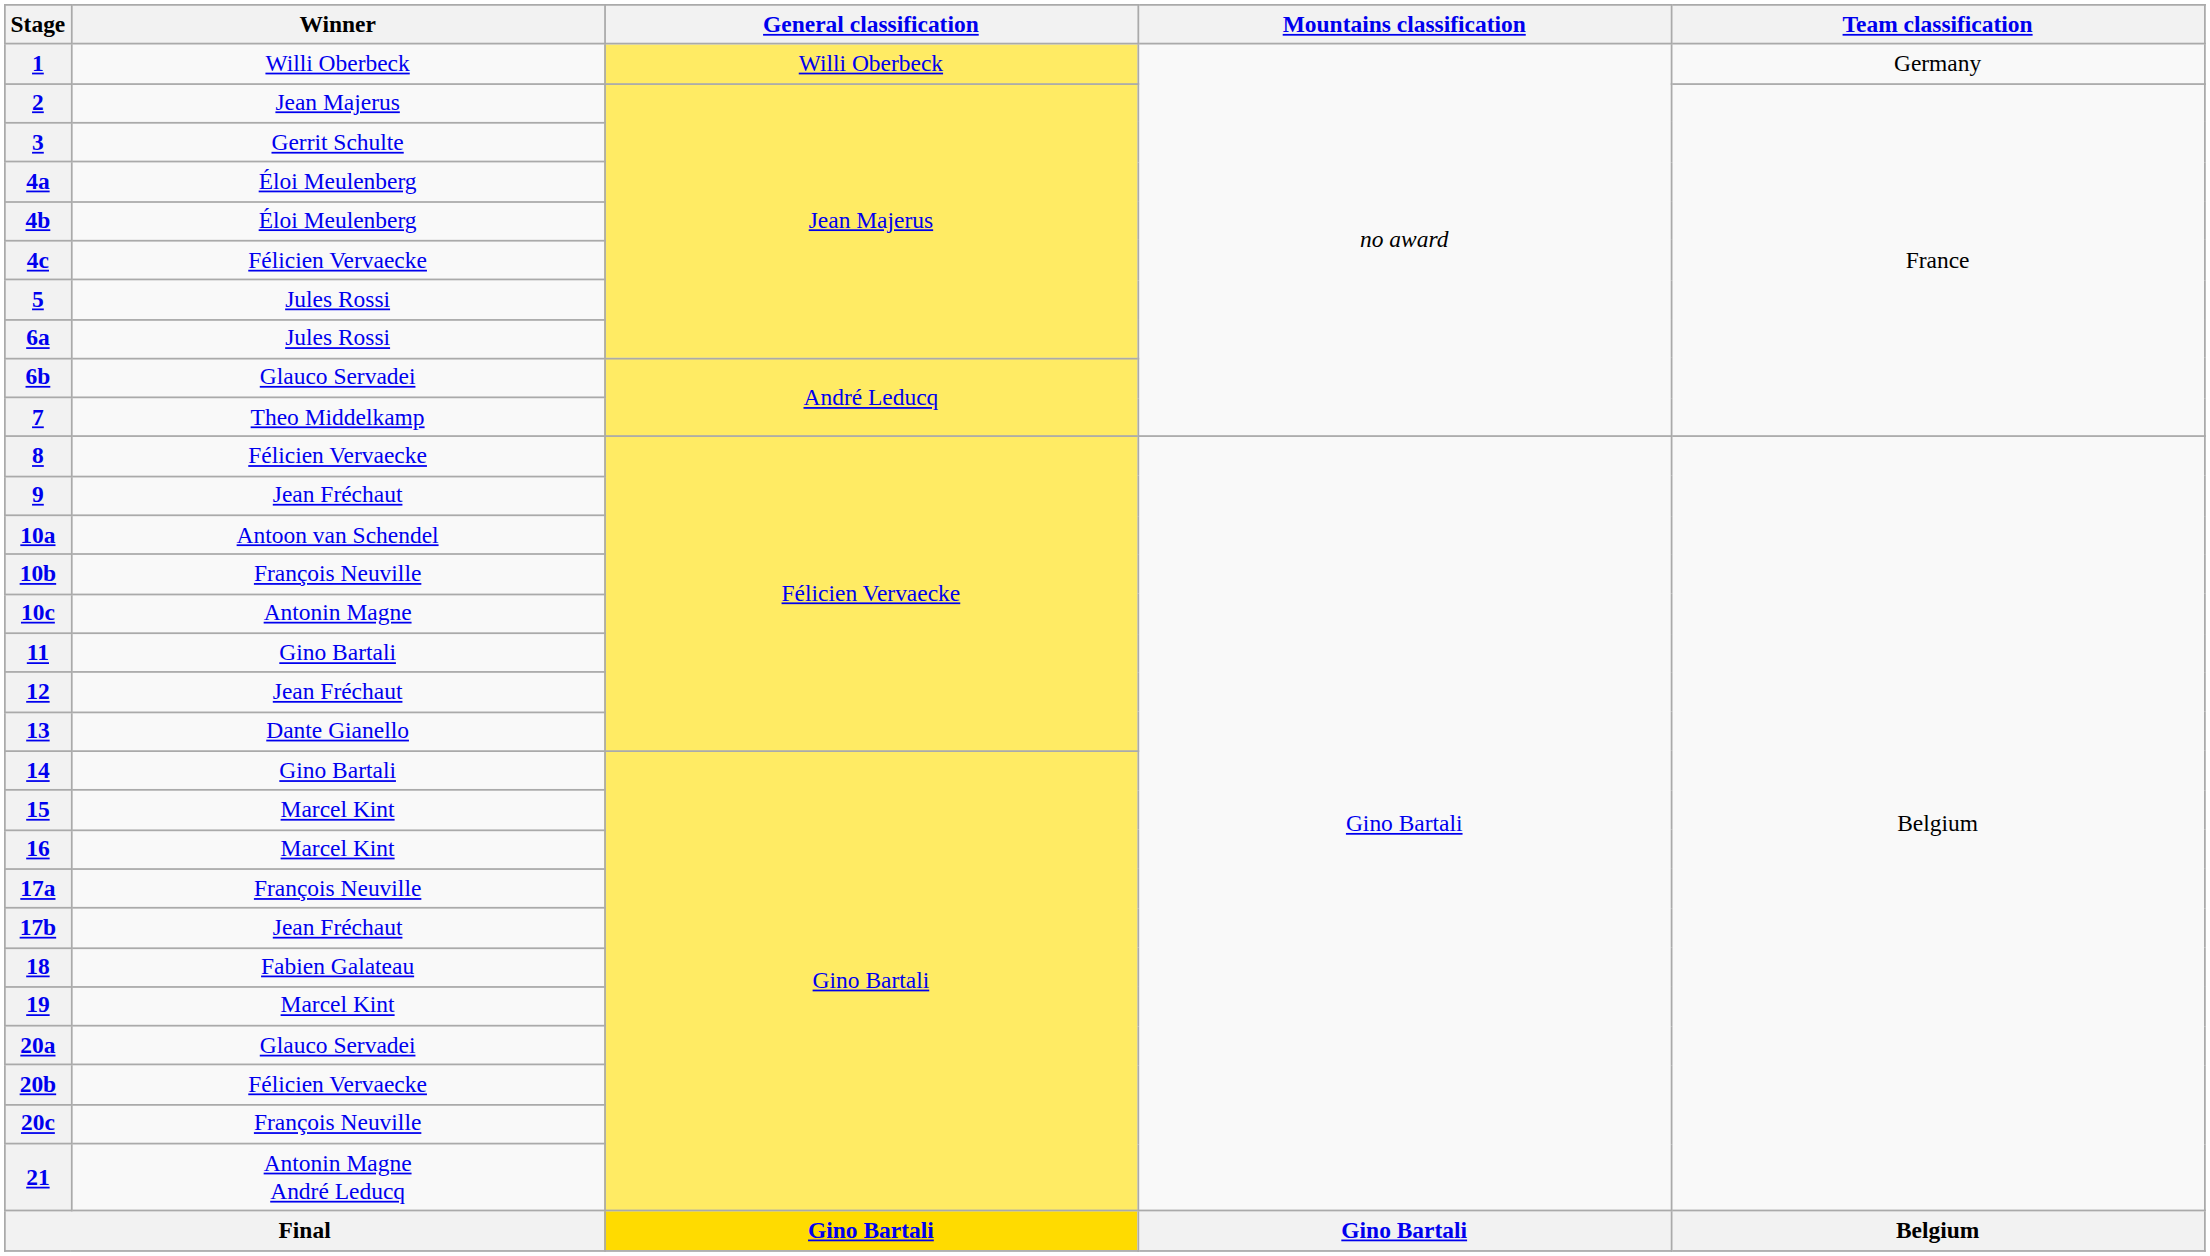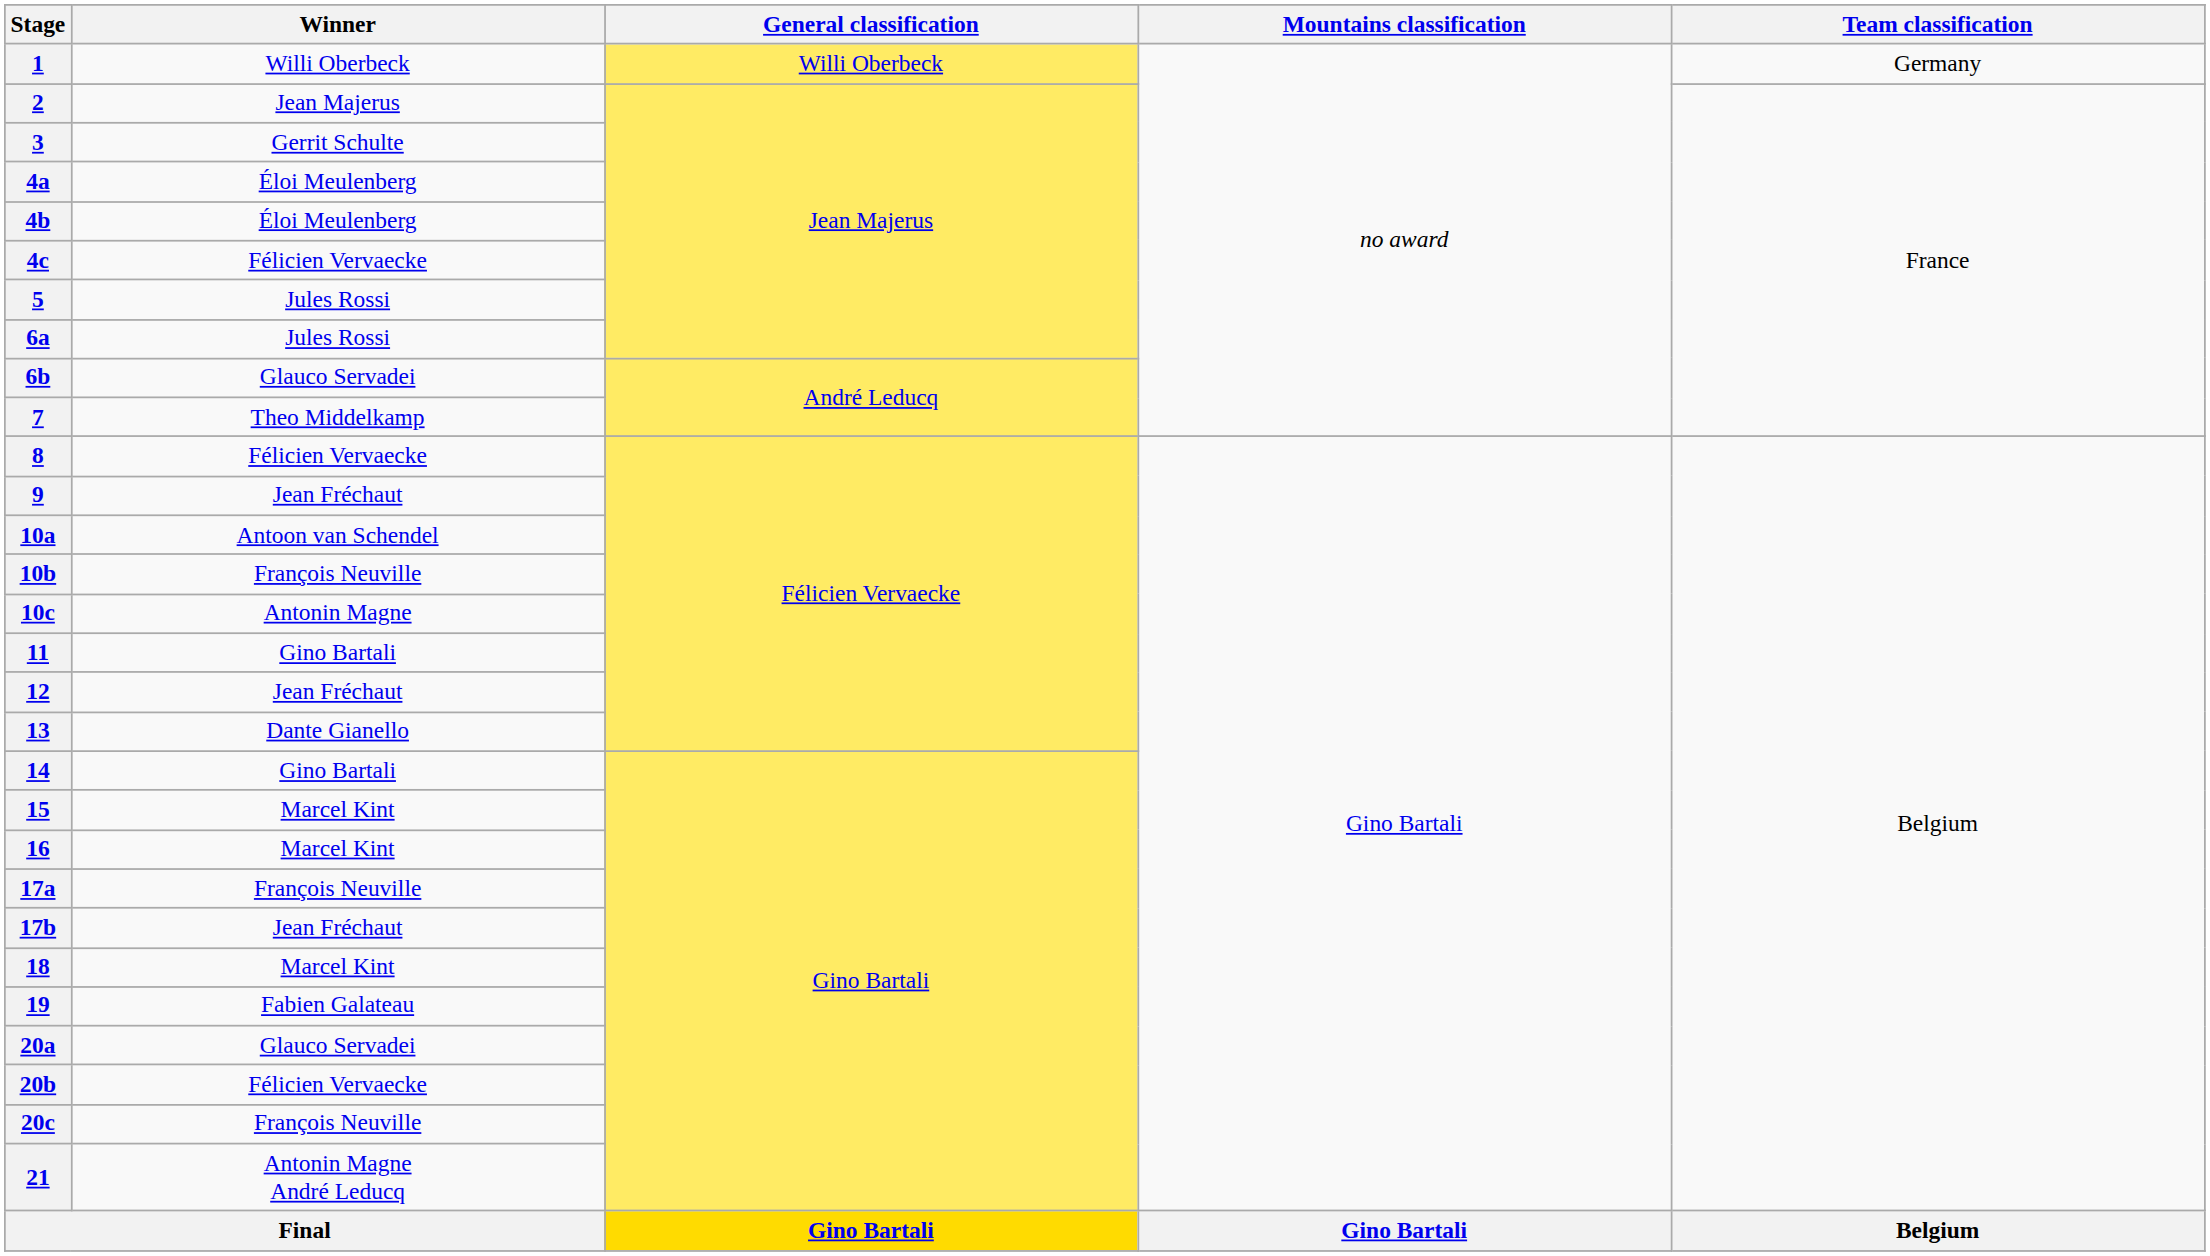18 | Winner: Fabien Galateau -> Marcel Kint
19 | Winner: Marcel Kint -> Fabien Galateau
